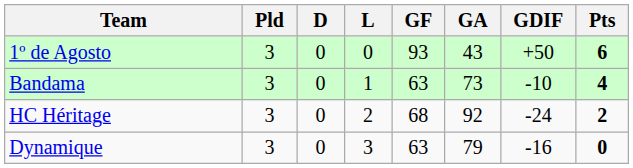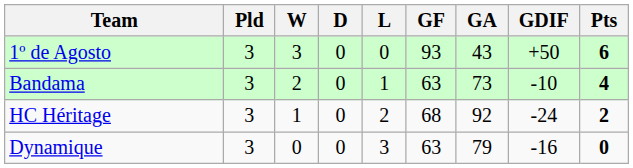+ column: W | 3 | 2 | 1 | 0
